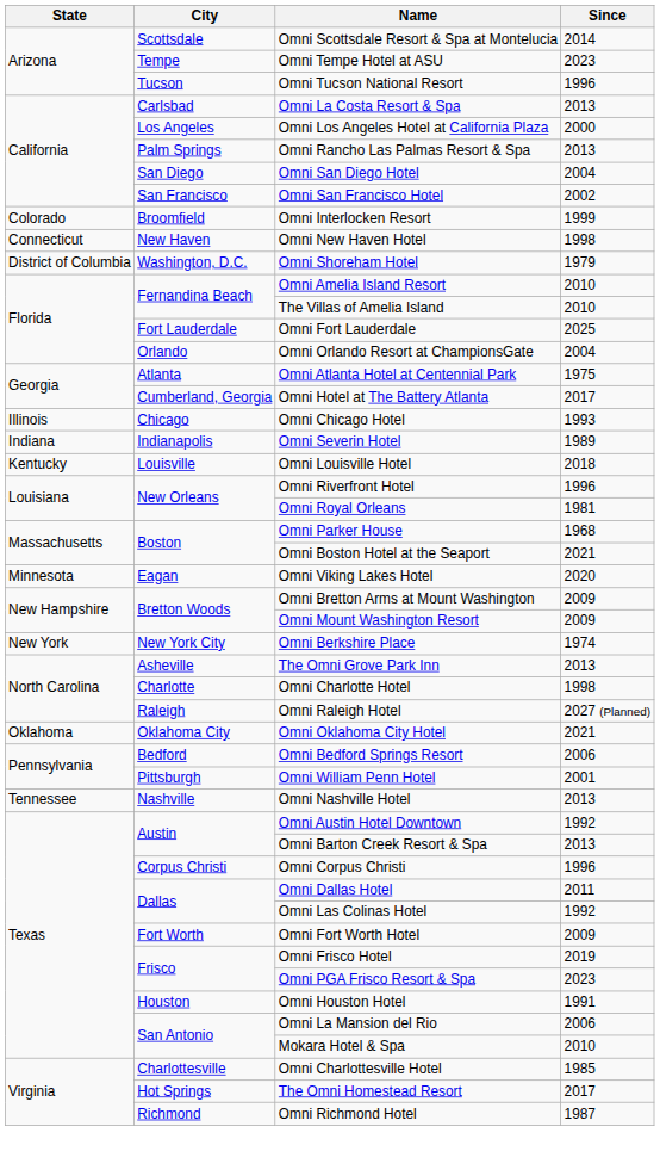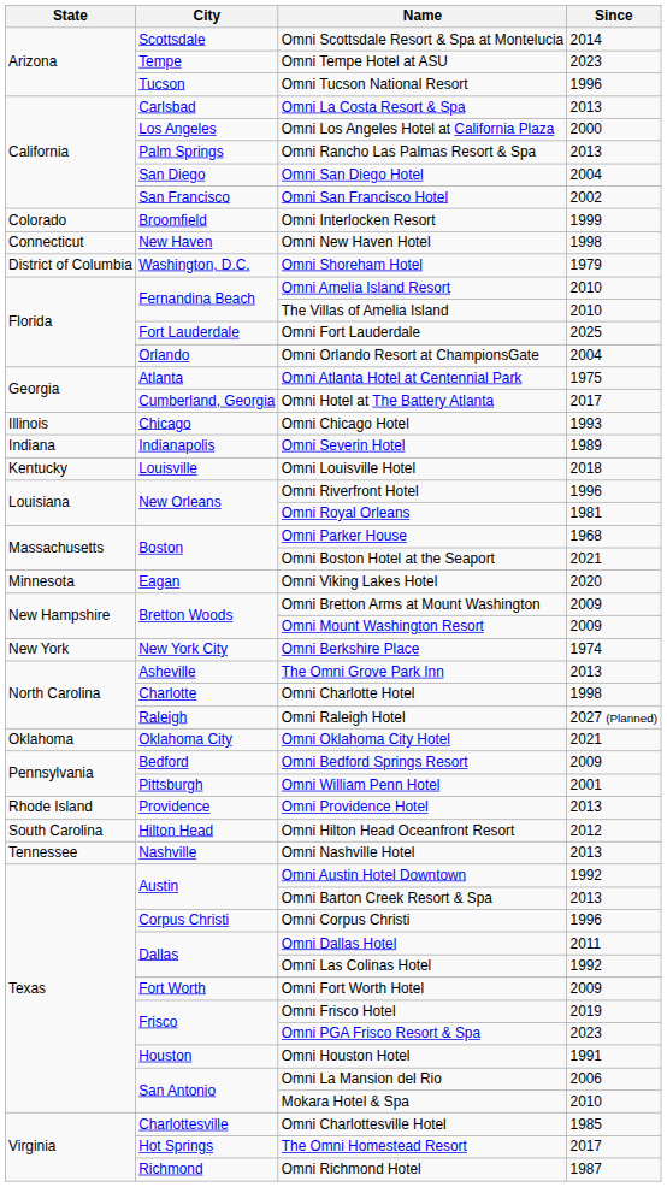Omni Bedford Springs Resort | Since: 2006 -> 2009
+ row: Rhode Island | Providence | Omni Providence Hotel | 2013
+ row: South Carolina | Hilton Head | Omni Hilton Head Oceanfront Resort | 2012
